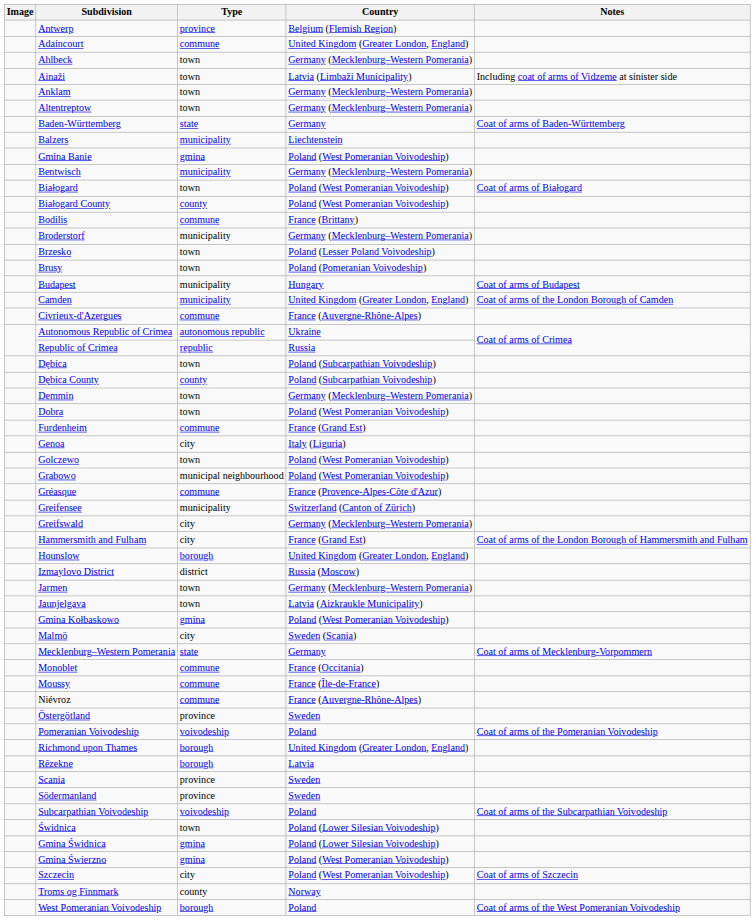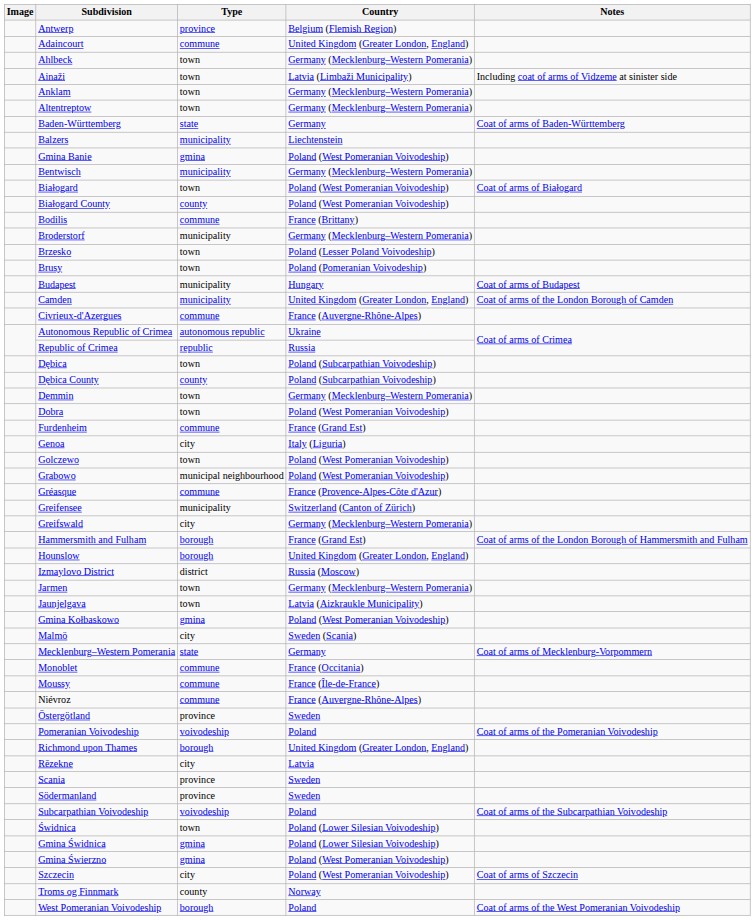Hammersmith and Fulham | Type: city -> borough
Rēzekne | Type: borough -> city
